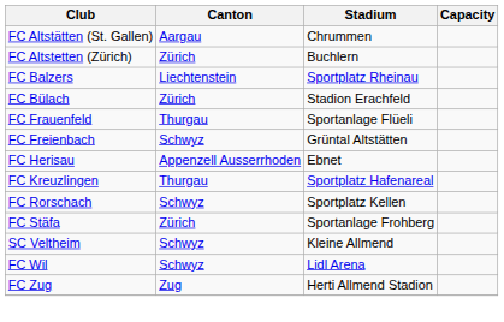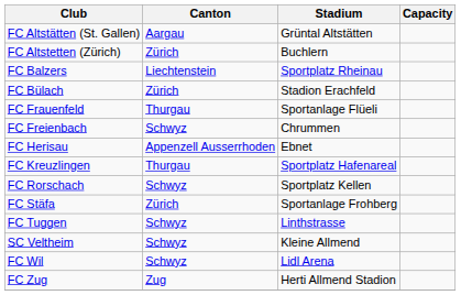FC Altstätten (St. Gallen) | Stadium: Chrummen -> Grüntal Altstätten
FC Freienbach | Stadium: Grüntal Altstätten -> Chrummen
+ row: FC Tuggen | Schwyz | Linthstrasse
